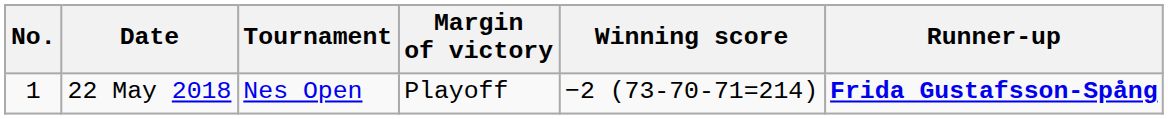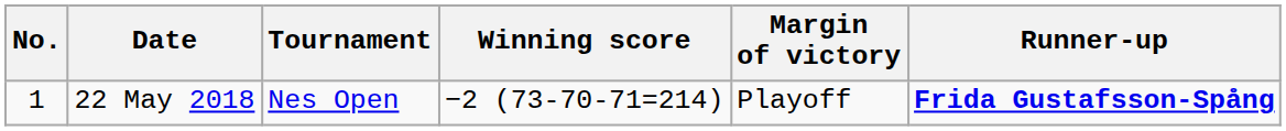columns swapped: Winning score <-> Margin of victory
